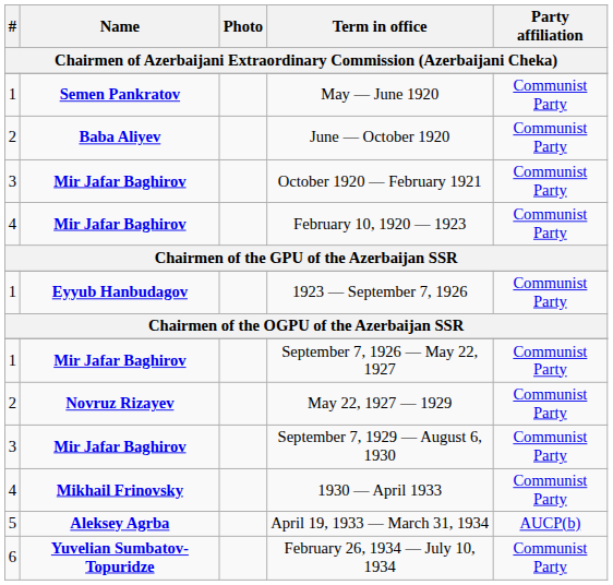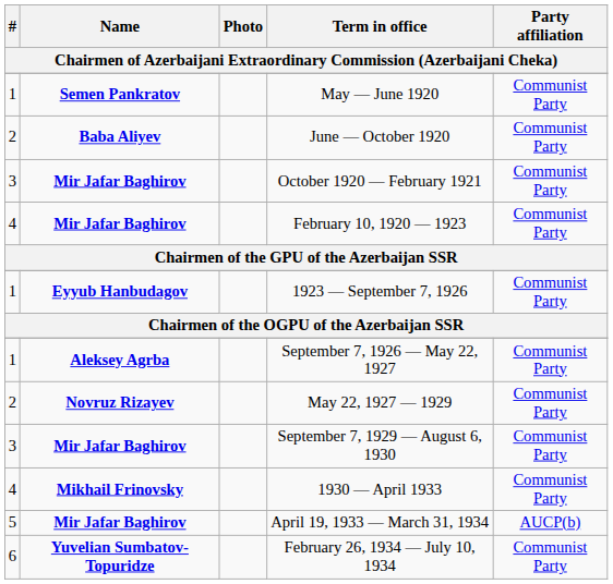September 7, 1926 — May 22, 1927 | Name: Mir Jafar Baghirov -> Aleksey Agrba
April 19, 1933 — March 31, 1934 | Name: Aleksey Agrba -> Mir Jafar Baghirov
